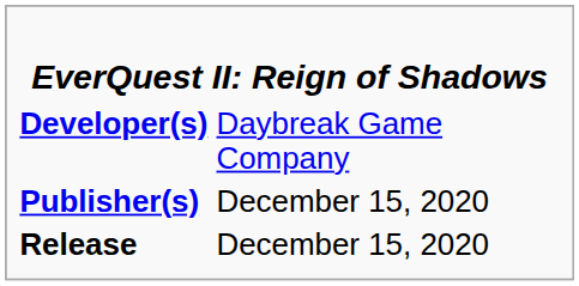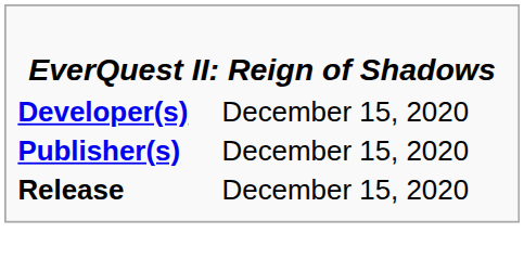Developer(s) | column 2: Daybreak Game Company -> December 15, 2020
